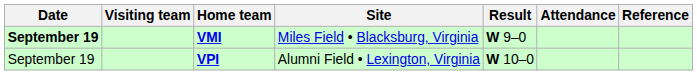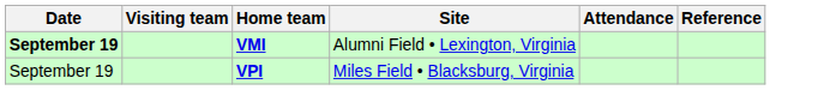- column: Result | W 9–0 | W 10–0
VMI | Site: Miles Field • Blacksburg, Virginia -> Alumni Field • Lexington, Virginia
VPI | Site: Alumni Field • Lexington, Virginia -> Miles Field • Blacksburg, Virginia
